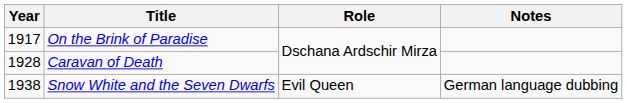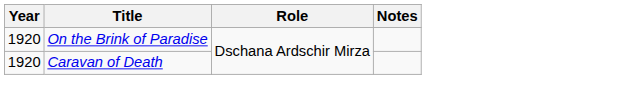On the Brink of Paradise | Year: 1917 -> 1920
Caravan of Death | Year: 1928 -> 1920
- row: 1938 | Snow White and the Seven Dwarfs | Evil Queen | German language dubbing
